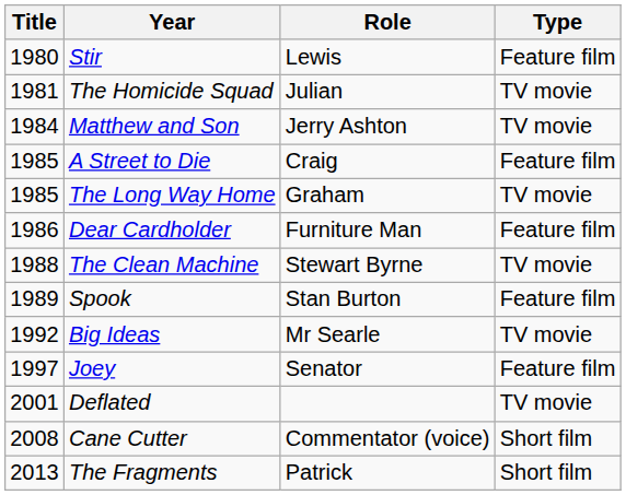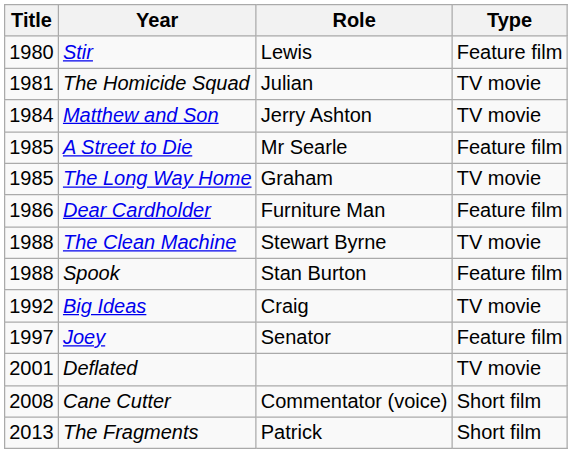A Street to Die | Role: Craig -> Mr Searle
Spook | Title: 1989 -> 1988
Big Ideas | Role: Mr Searle -> Craig
